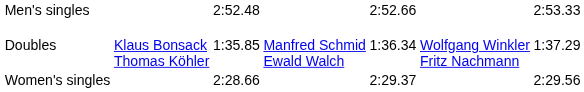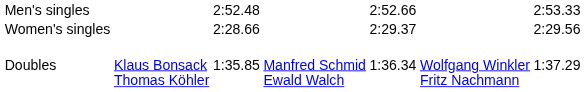rows swapped: Women's singles <-> Doubles
